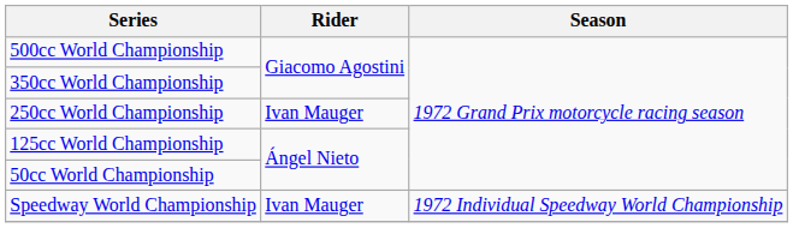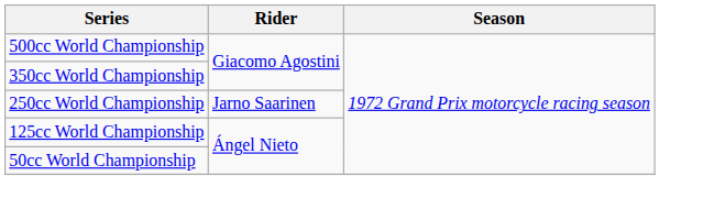250cc World Championship | Rider: Ivan Mauger -> Jarno Saarinen
- row: Speedway World Championship | Ivan Mauger | 1972 Individual Speedway World Championship
